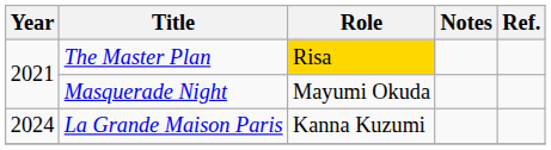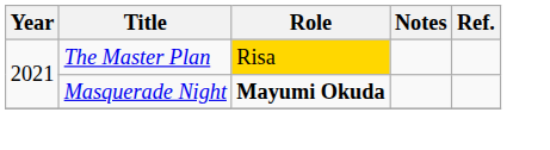Masquerade Night | Role: normal -> bold
- row: 2024 | La Grande Maison Paris | Kanna Kuzumi
